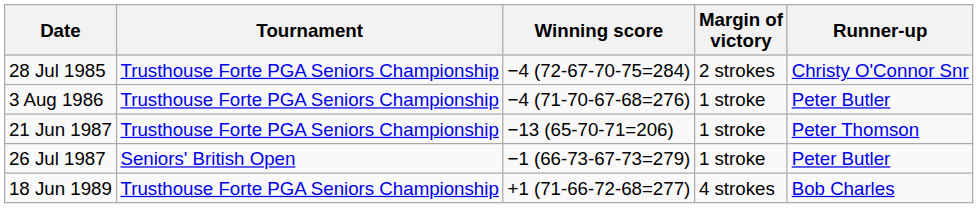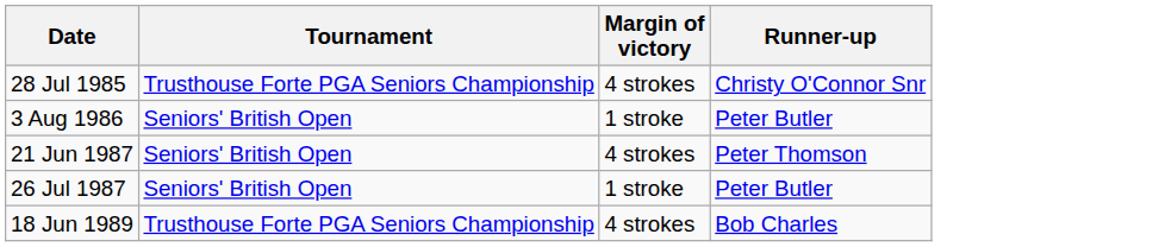- column: Winning score | −4 (72-67-70-75=284) | −4 (71-70-67-68=276) | −13 (65-70-71=206) | −1 (66-73-67-73=279) | +1 (71-66-72-68=277)
28 Jul 1985 | Margin of victory: 2 strokes -> 4 strokes
3 Aug 1986 | Tournament: Trusthouse Forte PGA Seniors Championship -> Seniors' British Open
21 Jun 1987 | Tournament: Trusthouse Forte PGA Seniors Championship -> Seniors' British Open
21 Jun 1987 | Margin of victory: 1 stroke -> 4 strokes
